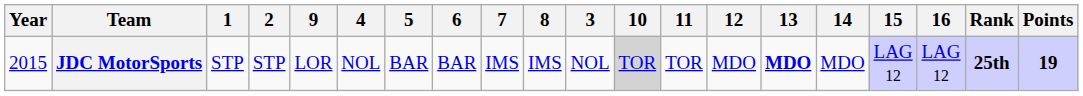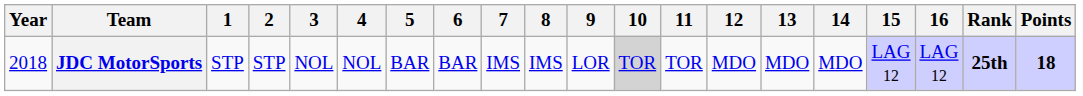columns swapped: 3 <-> 9
JDC MotorSports | Year: 2015 -> 2018
JDC MotorSports | 13: bold -> normal
JDC MotorSports | Points: 19 -> 18
